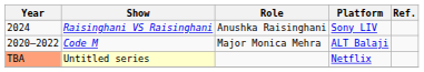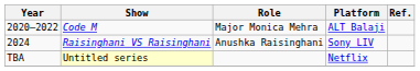rows swapped: Code M <-> Raisinghani VS Raisinghani
Untitled series | Year: lightsalmon background -> no background
